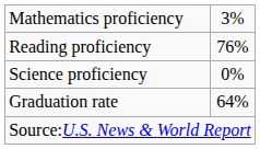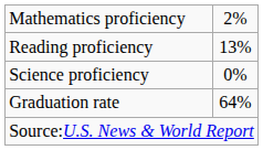Mathematics proficiency | column 2: 3% -> 2%
Reading proficiency | column 2: 76% -> 13%
